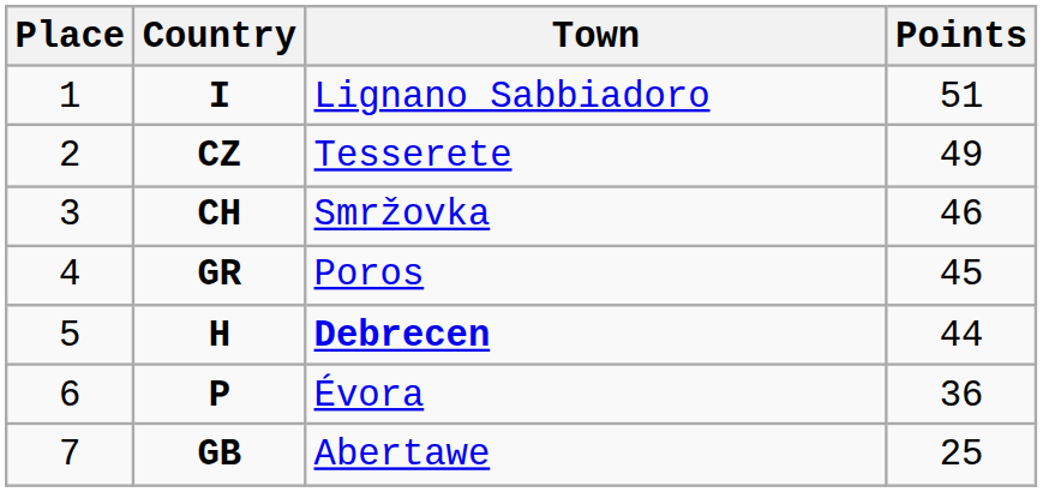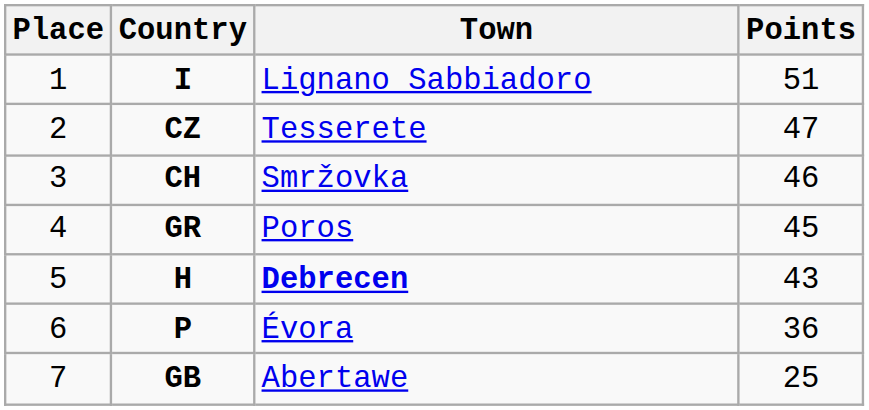CZ | Points: 49 -> 47
H | Points: 44 -> 43
